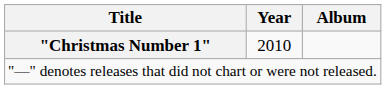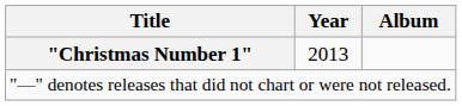"Christmas Number 1" | Year: 2010 -> 2013
